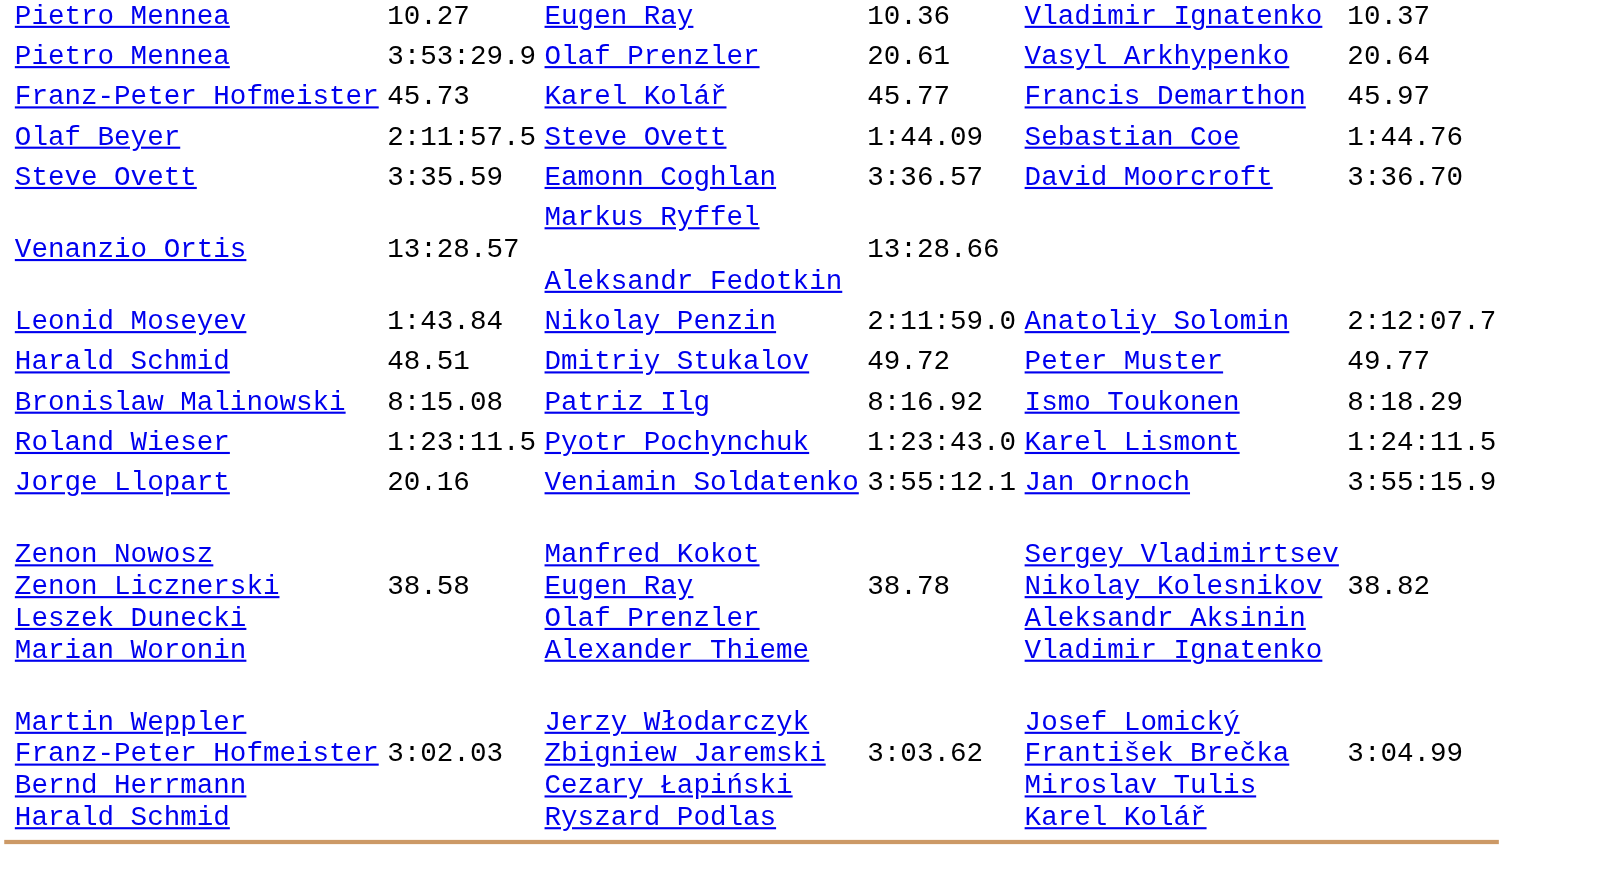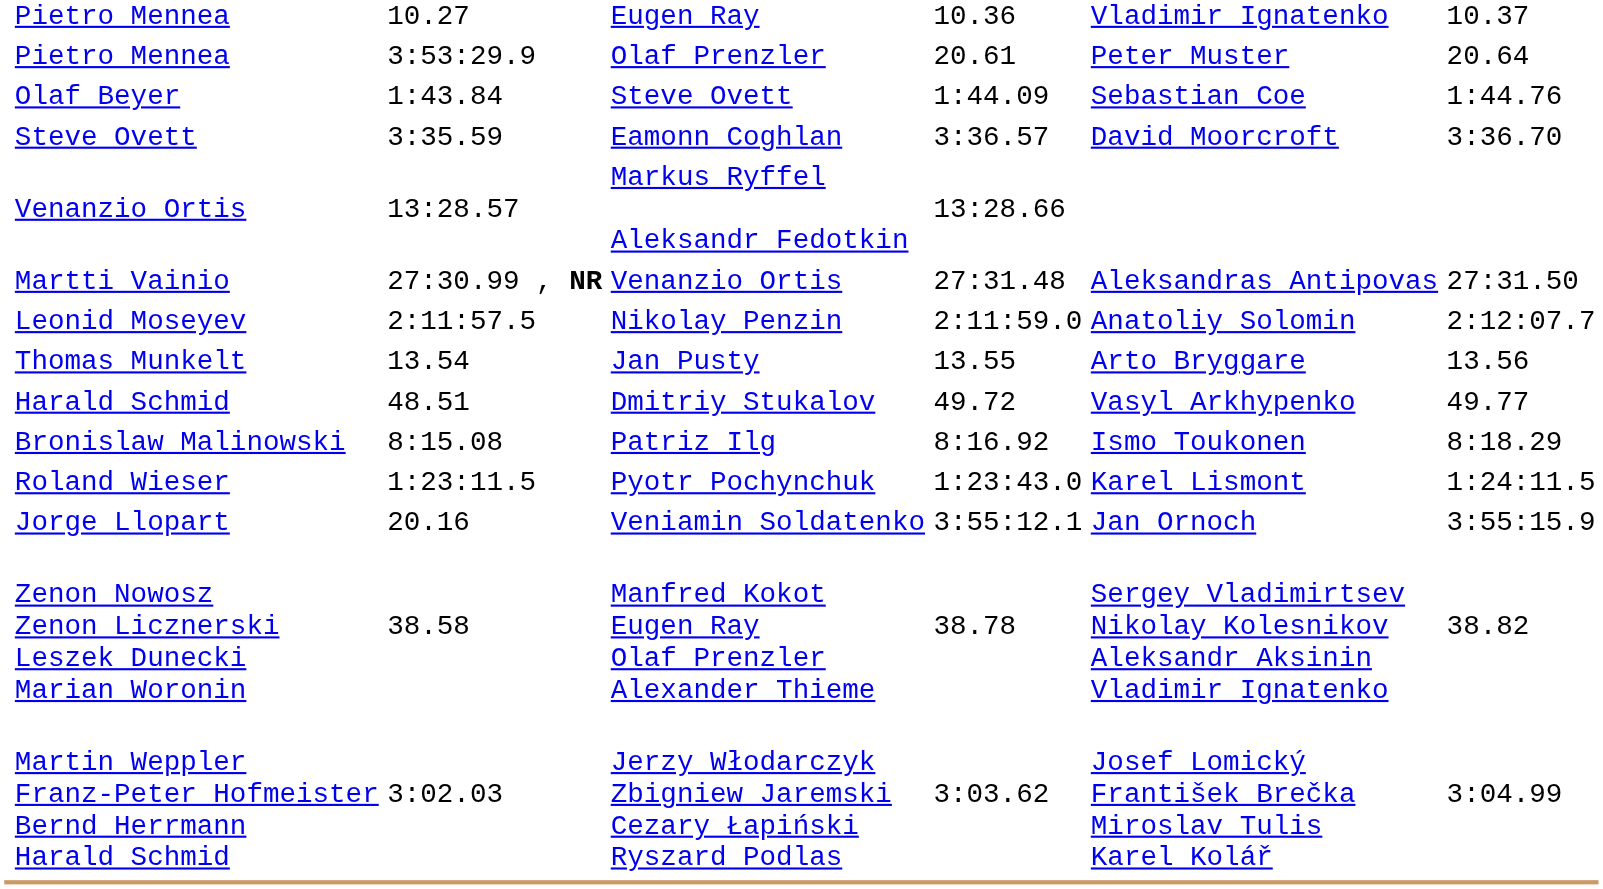Pietro Mennea / Olaf Prenzler | column 6: Vasyl Arkhypenko -> Peter Muster
- row: Franz-Peter Hofmeister | 45.73 | Karel Kolář | 45.77 | Francis Demarthon | 45.97
Olaf Beyer | column 3: 2:11:57.5 -> 1:43.84
+ row: Martti Vainio | 27:30.99 , NR | Venanzio Ortis | 27:31.48 | Aleksandras Antipovas | 27:31.50
Leonid Moseyev | column 3: 1:43.84 -> 2:11:57.5
+ row: Thomas Munkelt | 13.54 | Jan Pusty | 13.55 | Arto Bryggare | 13.56
Harald Schmid | column 6: Peter Muster -> Vasyl Arkhypenko
